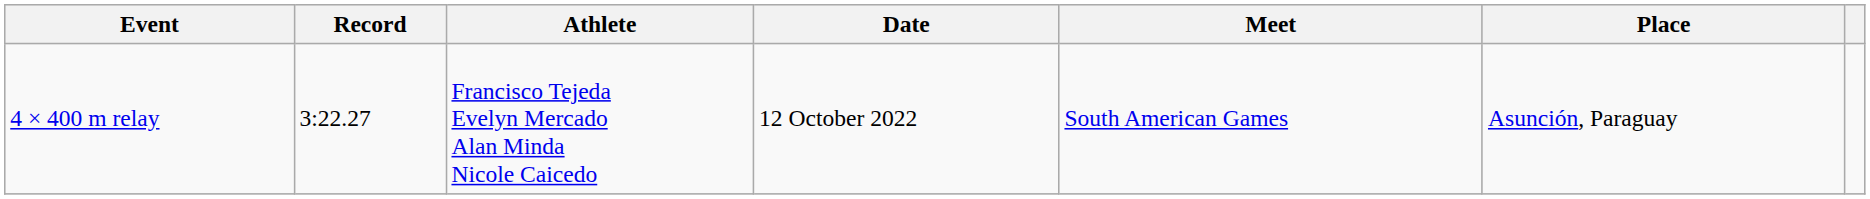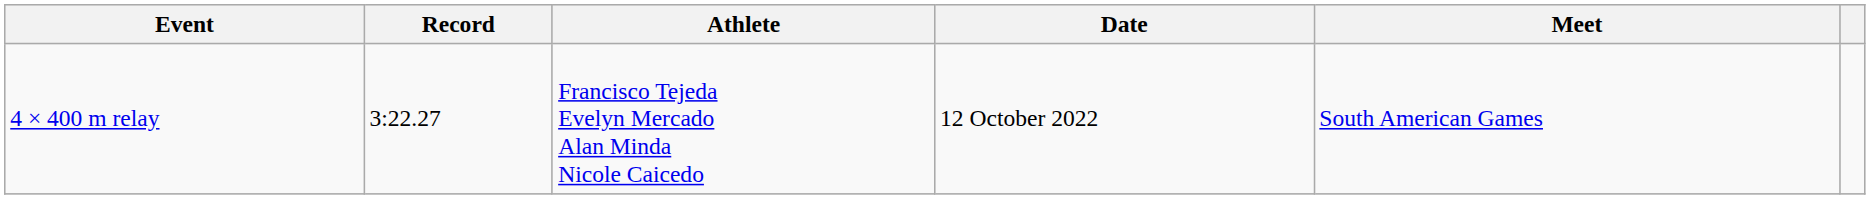- column: Place | Asunción, Paraguay
